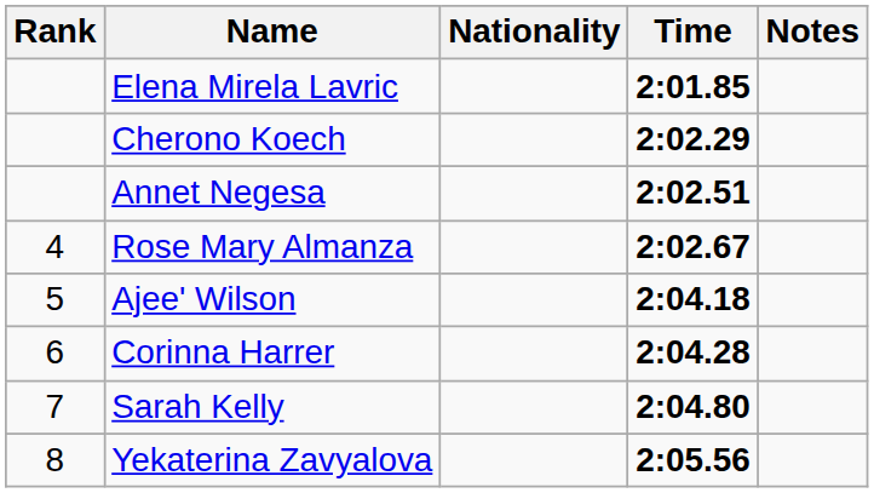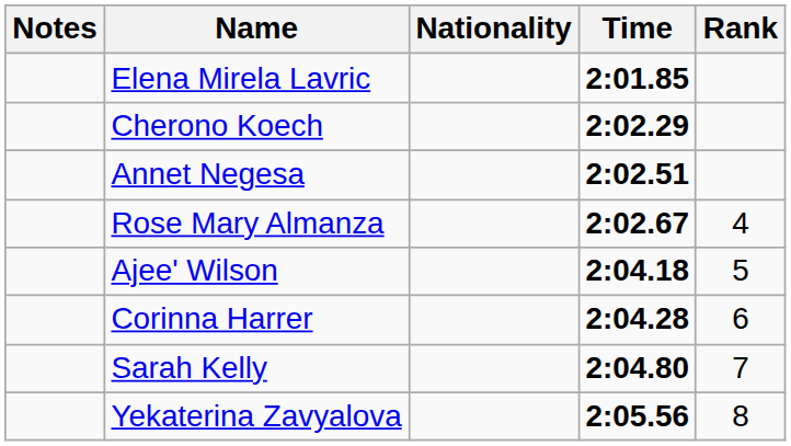columns swapped: Rank <-> Notes
